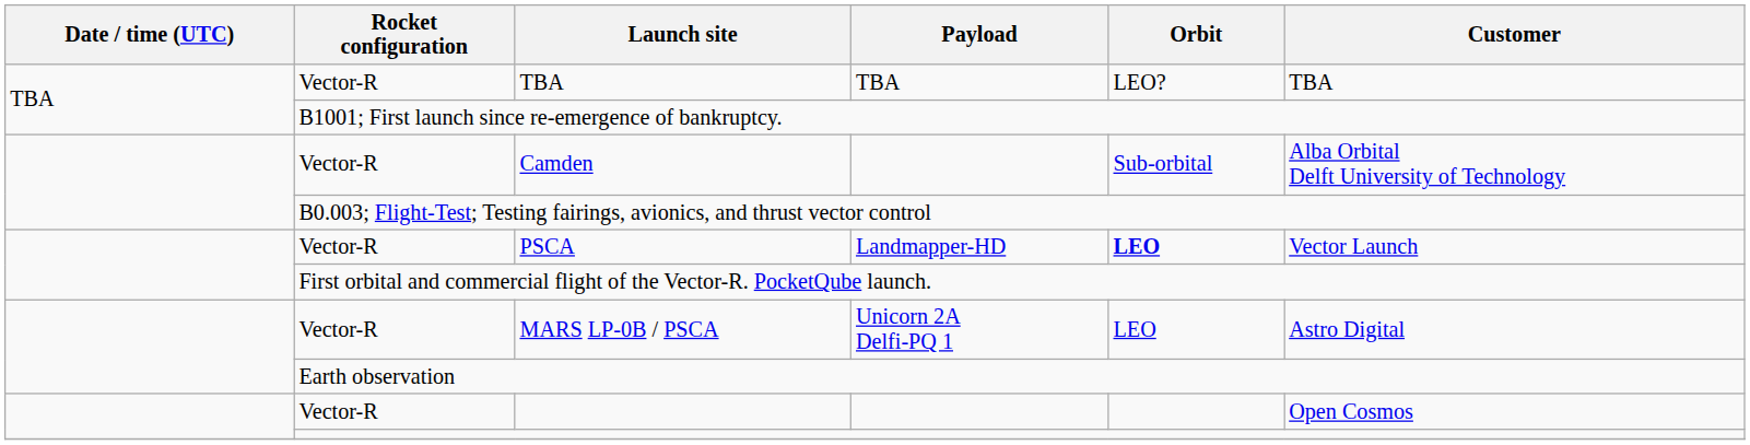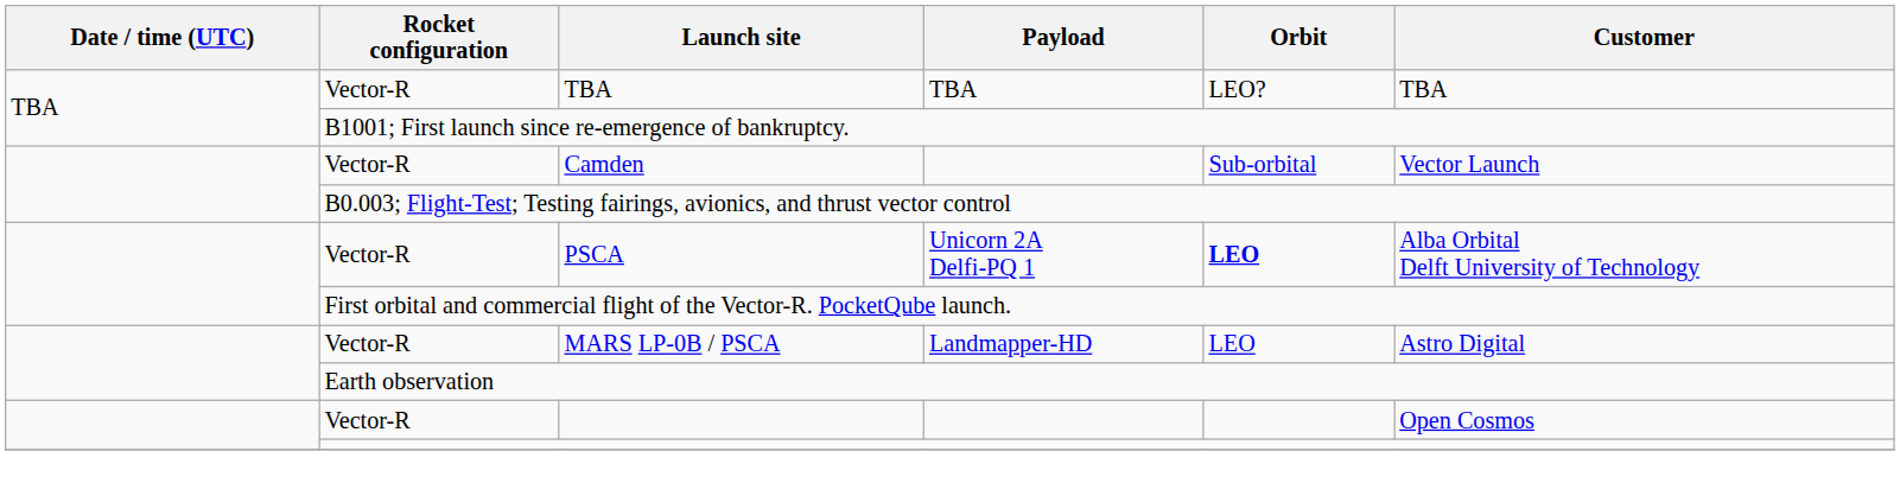Camden | Customer: Alba Orbital Delft University of Technology -> Vector Launch
PSCA | Payload: Landmapper-HD -> Unicorn 2A Delfi-PQ 1
PSCA | Customer: Vector Launch -> Alba Orbital Delft University of Technology
MARS LP-0B / PSCA | Payload: Unicorn 2A Delfi-PQ 1 -> Landmapper-HD
